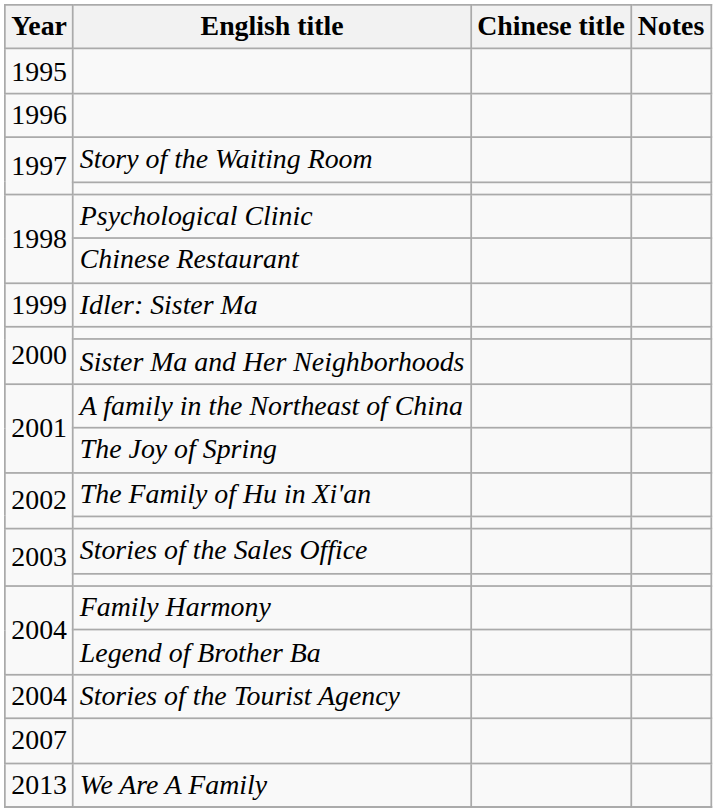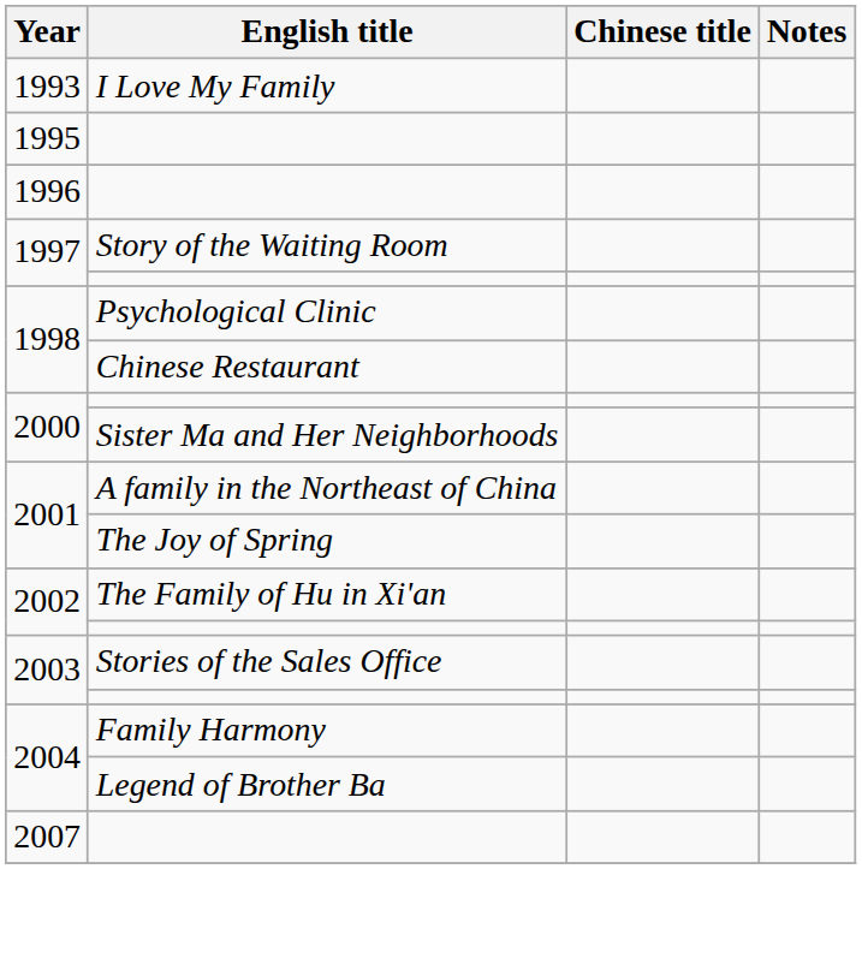+ row: 1993 | I Love My Family
- row: 1999 | Idler: Sister Ma
- row: 2004 | Stories of the Tourist Agency
- row: 2013 | We Are A Family
